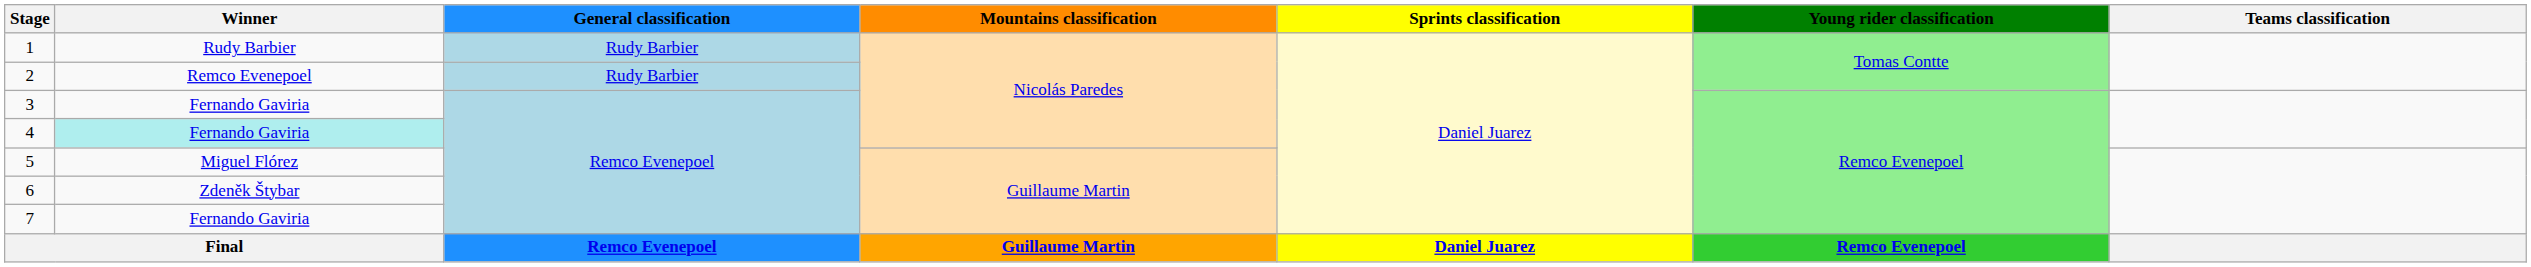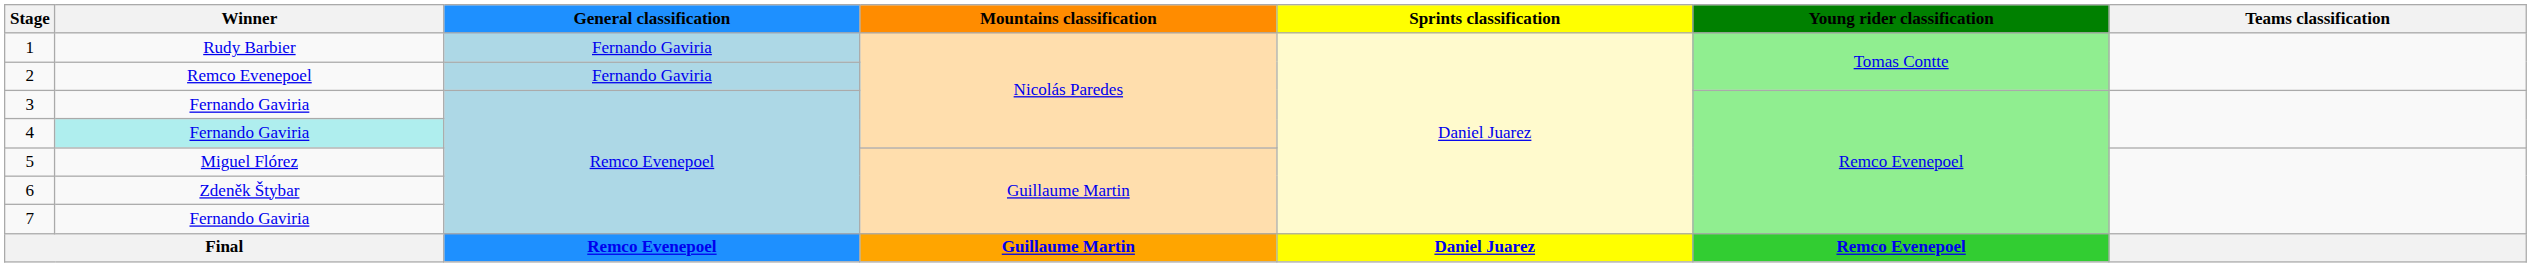1 | General classification: Rudy Barbier -> Fernando Gaviria
2 | General classification: Rudy Barbier -> Fernando Gaviria
